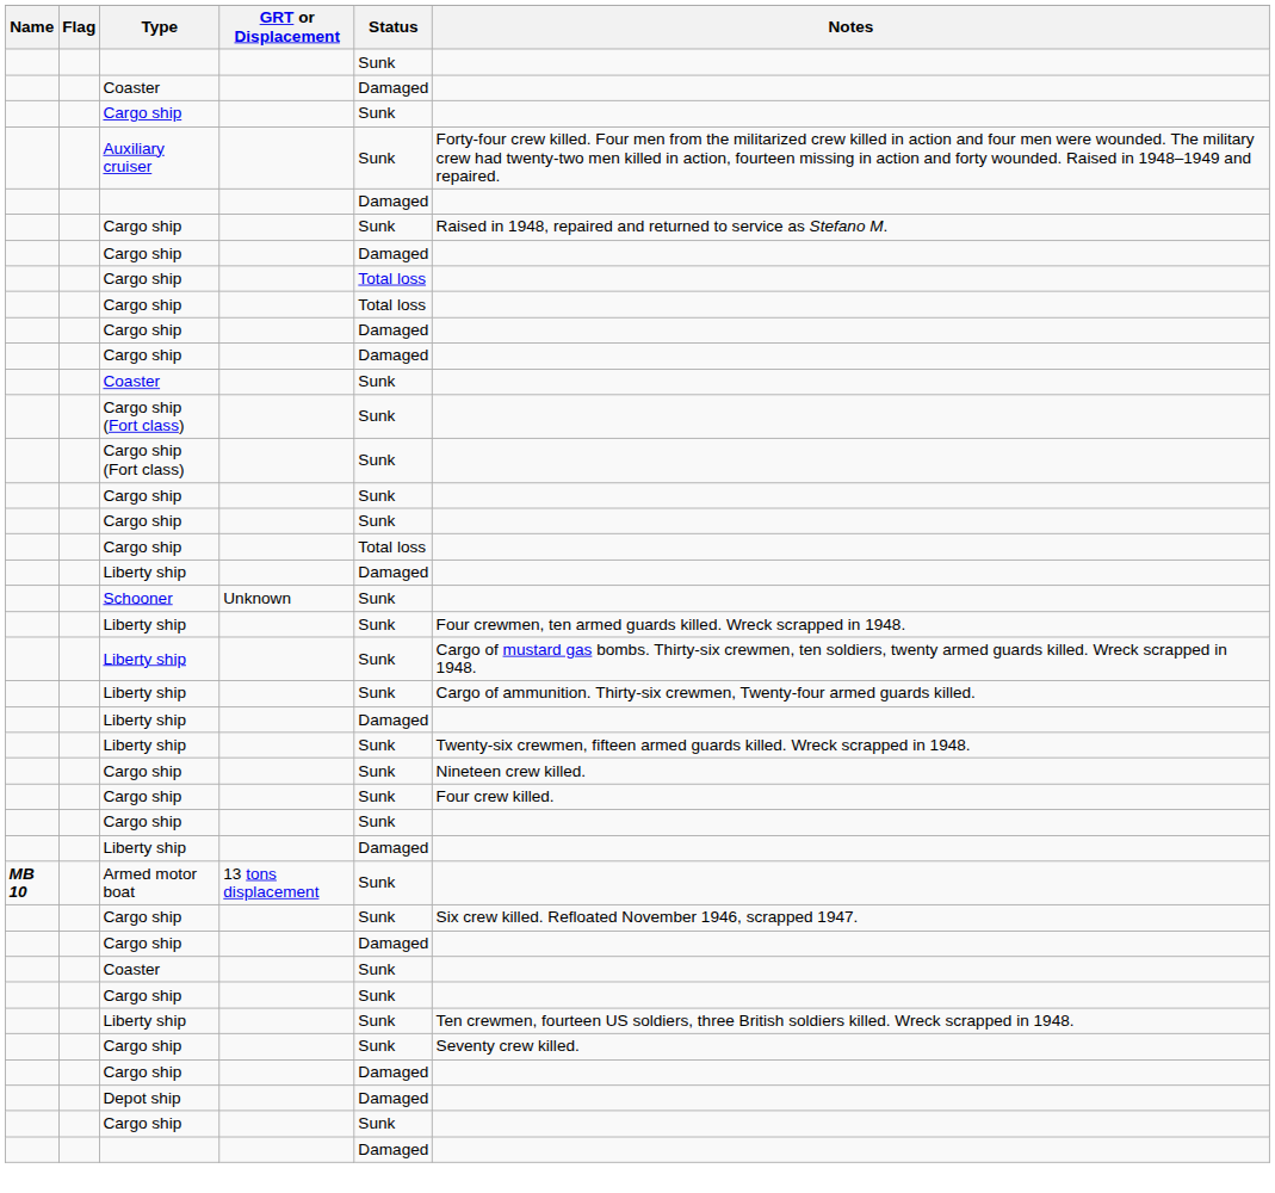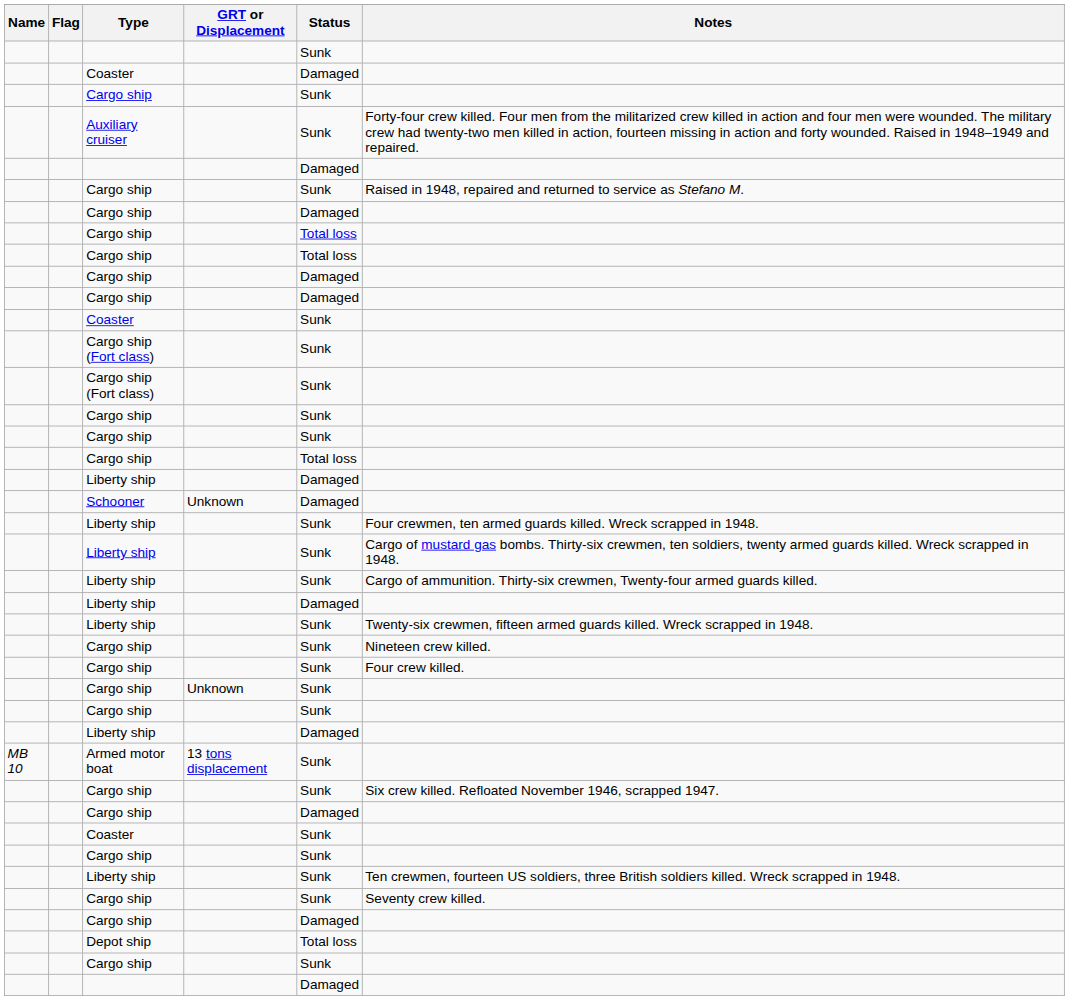Schooner | Status: Sunk -> Damaged
+ row: Cargo ship | Unknown | Sunk
Armed motor boat | Name: bold -> normal
Depot ship | Status: Damaged -> Total loss
